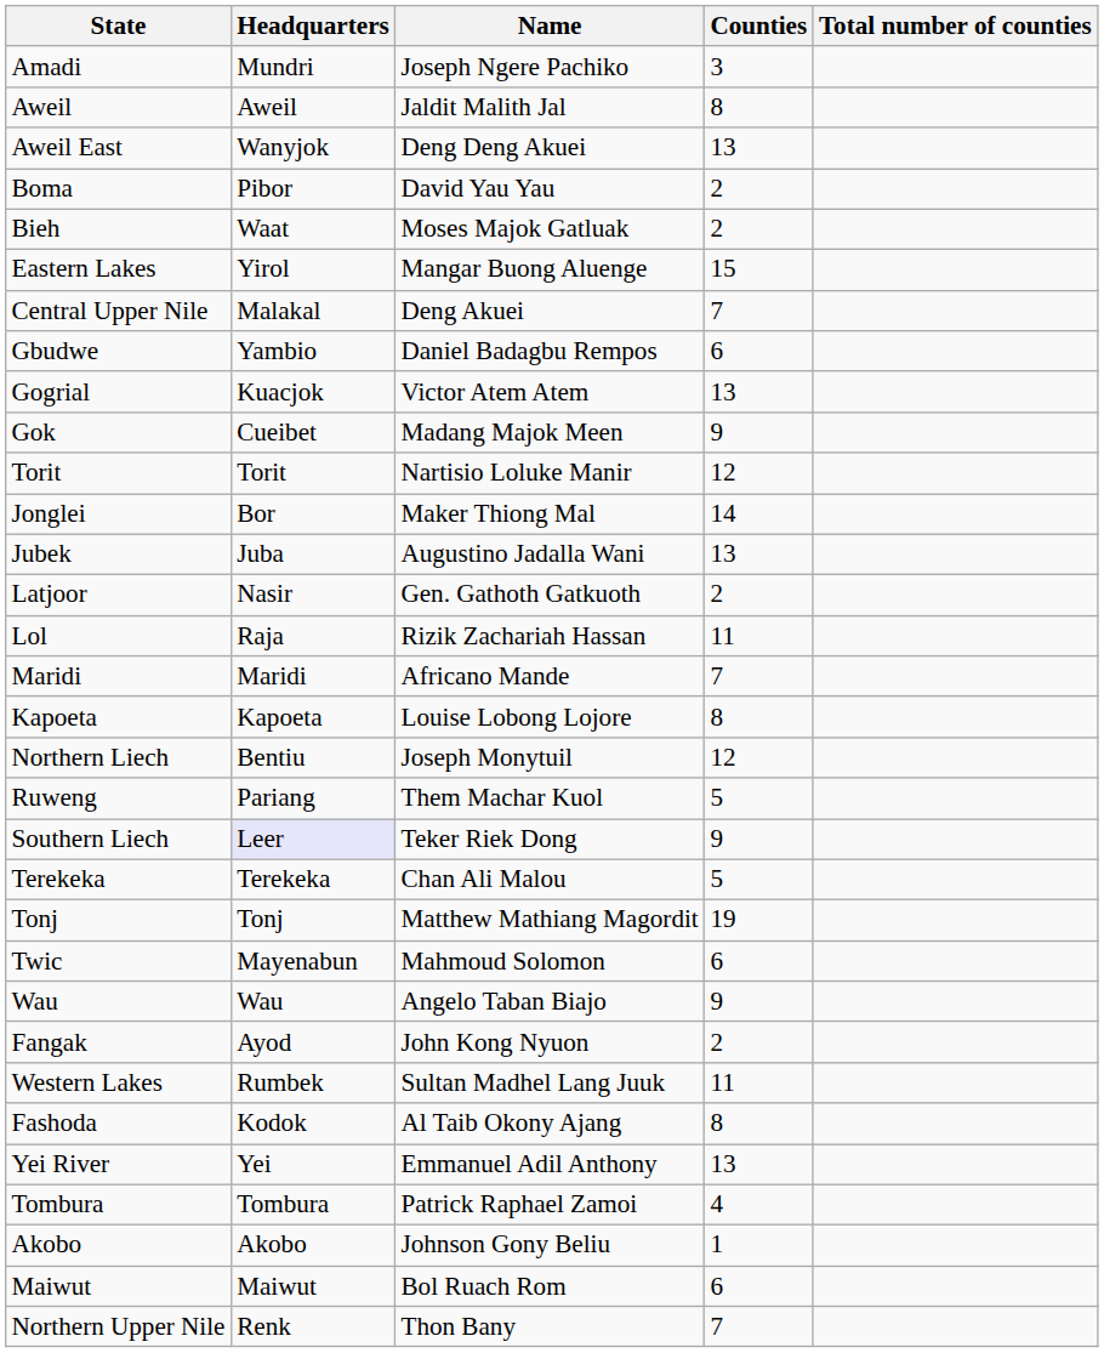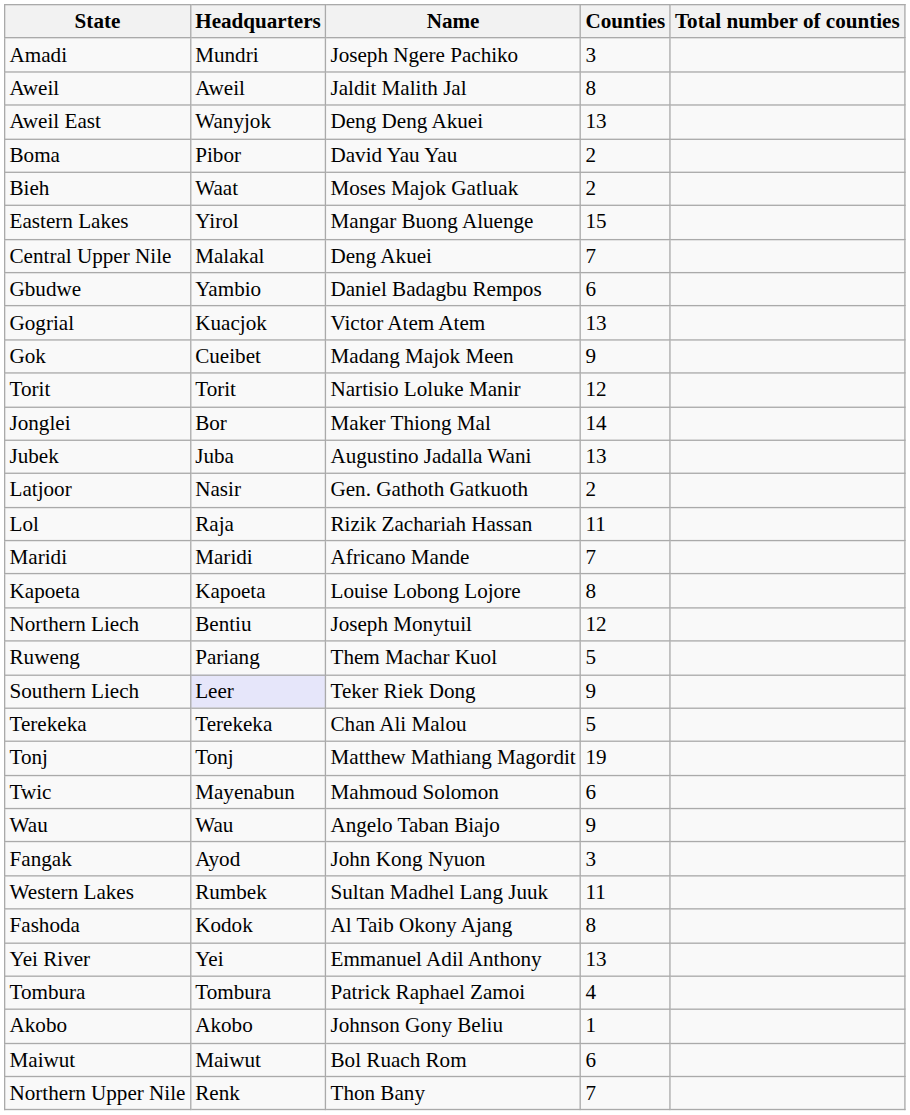Fangak | Counties: 2 -> 3
